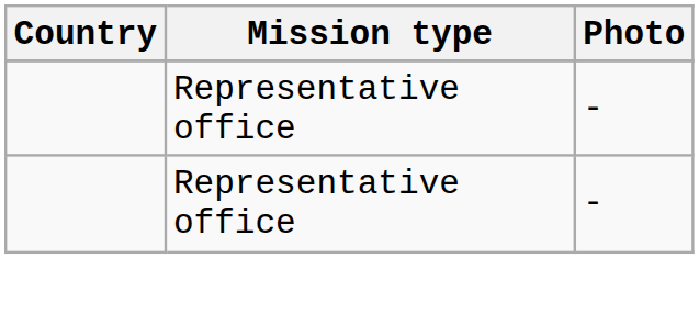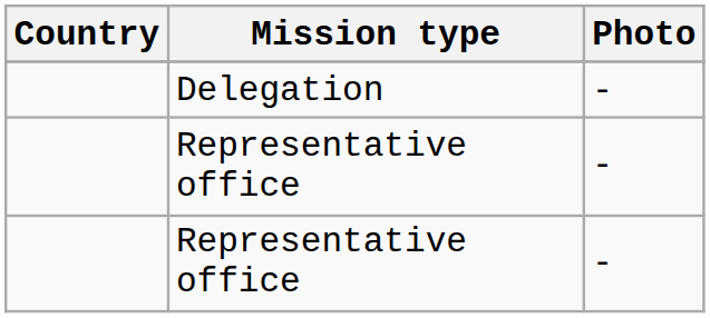+ row: Delegation | -
